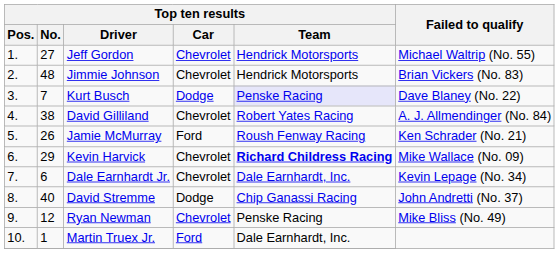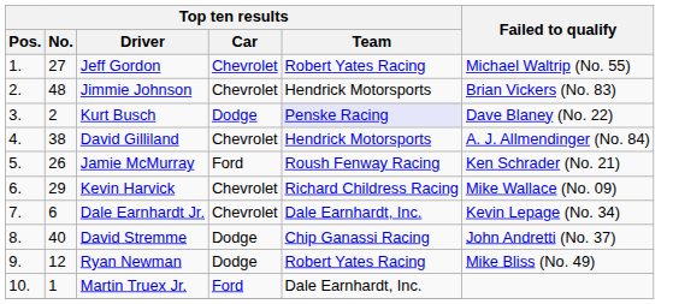Jeff Gordon | Top ten results / Team: Hendrick Motorsports -> Robert Yates Racing
Kurt Busch | Top ten results / No.: 7 -> 2
David Gilliland | Top ten results / Team: Robert Yates Racing -> Hendrick Motorsports
Kevin Harvick | Top ten results / Team: bold -> normal
Ryan Newman | Top ten results / Car: Chevrolet -> Dodge
Ryan Newman | Top ten results / Team: Penske Racing -> Robert Yates Racing
